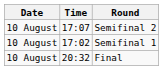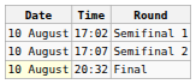rows swapped: Semifinal 1 <-> Semifinal 2
Final | Date: no background -> lightyellow background
